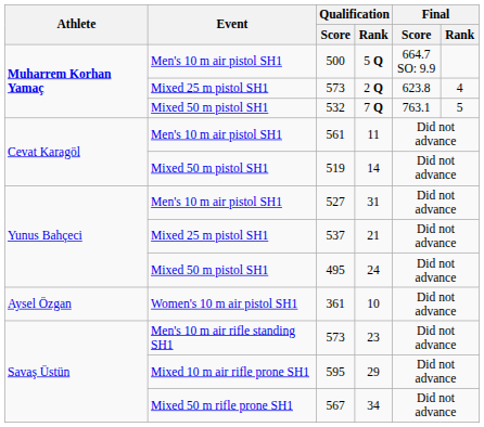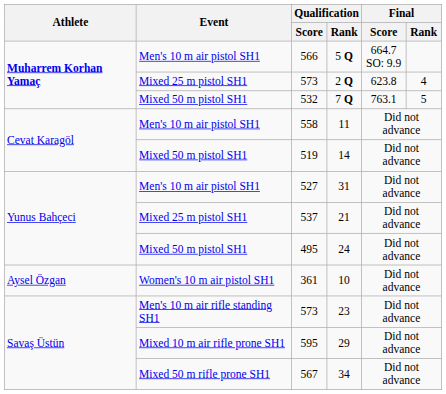5 Q | Qualification / Score: 500 -> 566
11 | Qualification / Score: 561 -> 558
